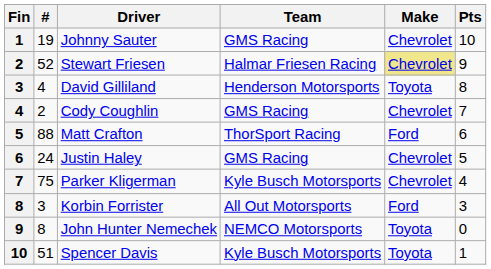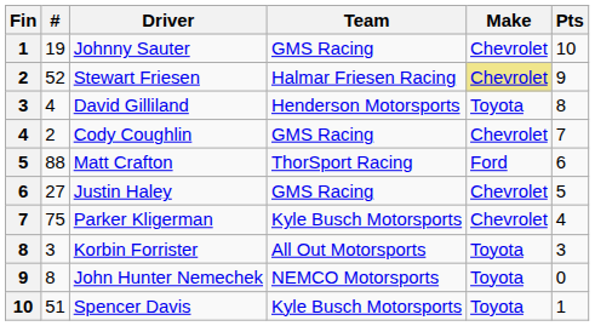Justin Haley | #: 24 -> 27
Korbin Forrister | Make: Ford -> Toyota
